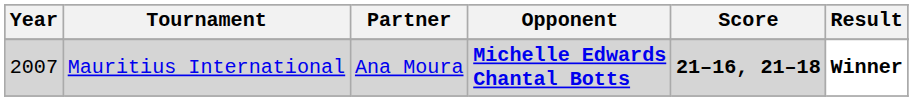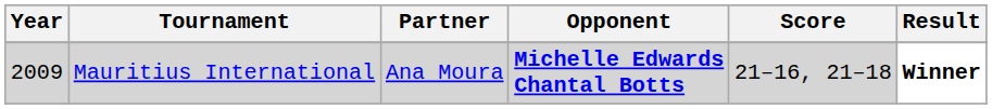Mauritius International | Year: 2007 -> 2009
Mauritius International | Score: bold -> normal
